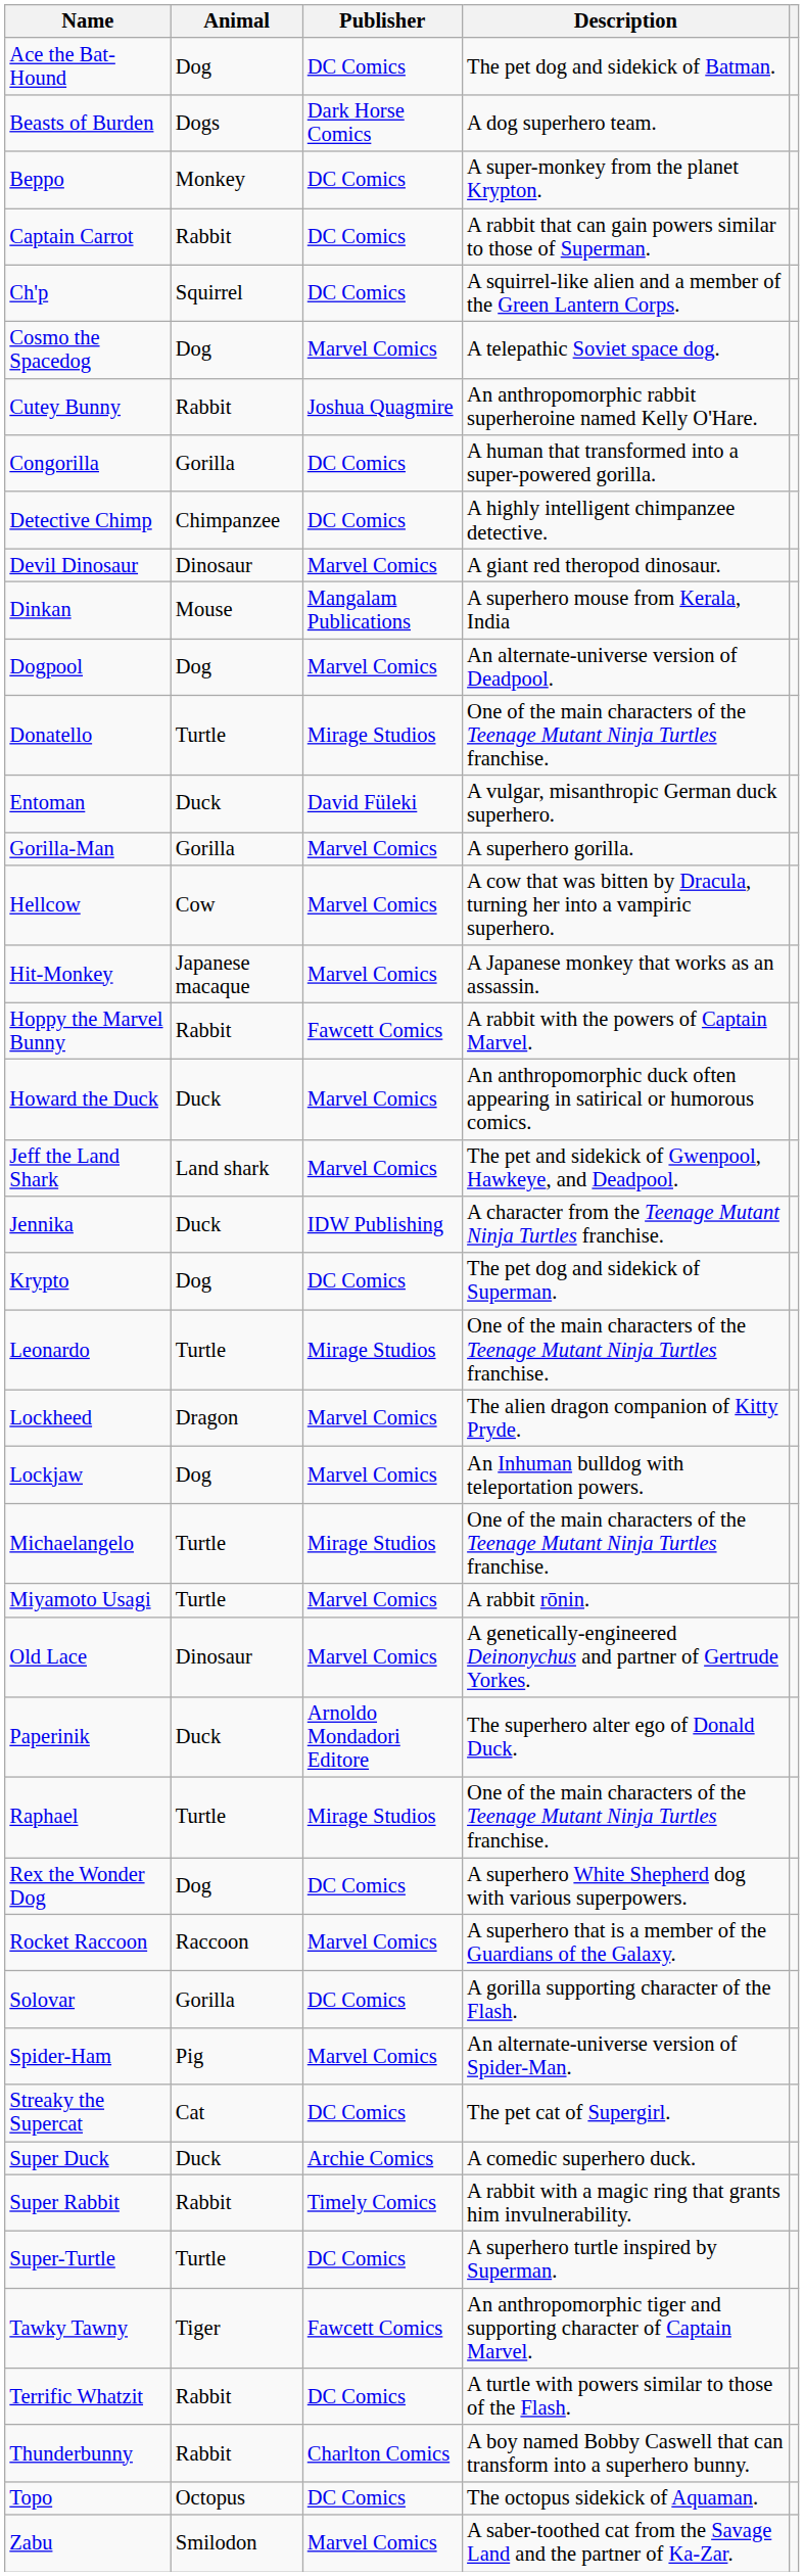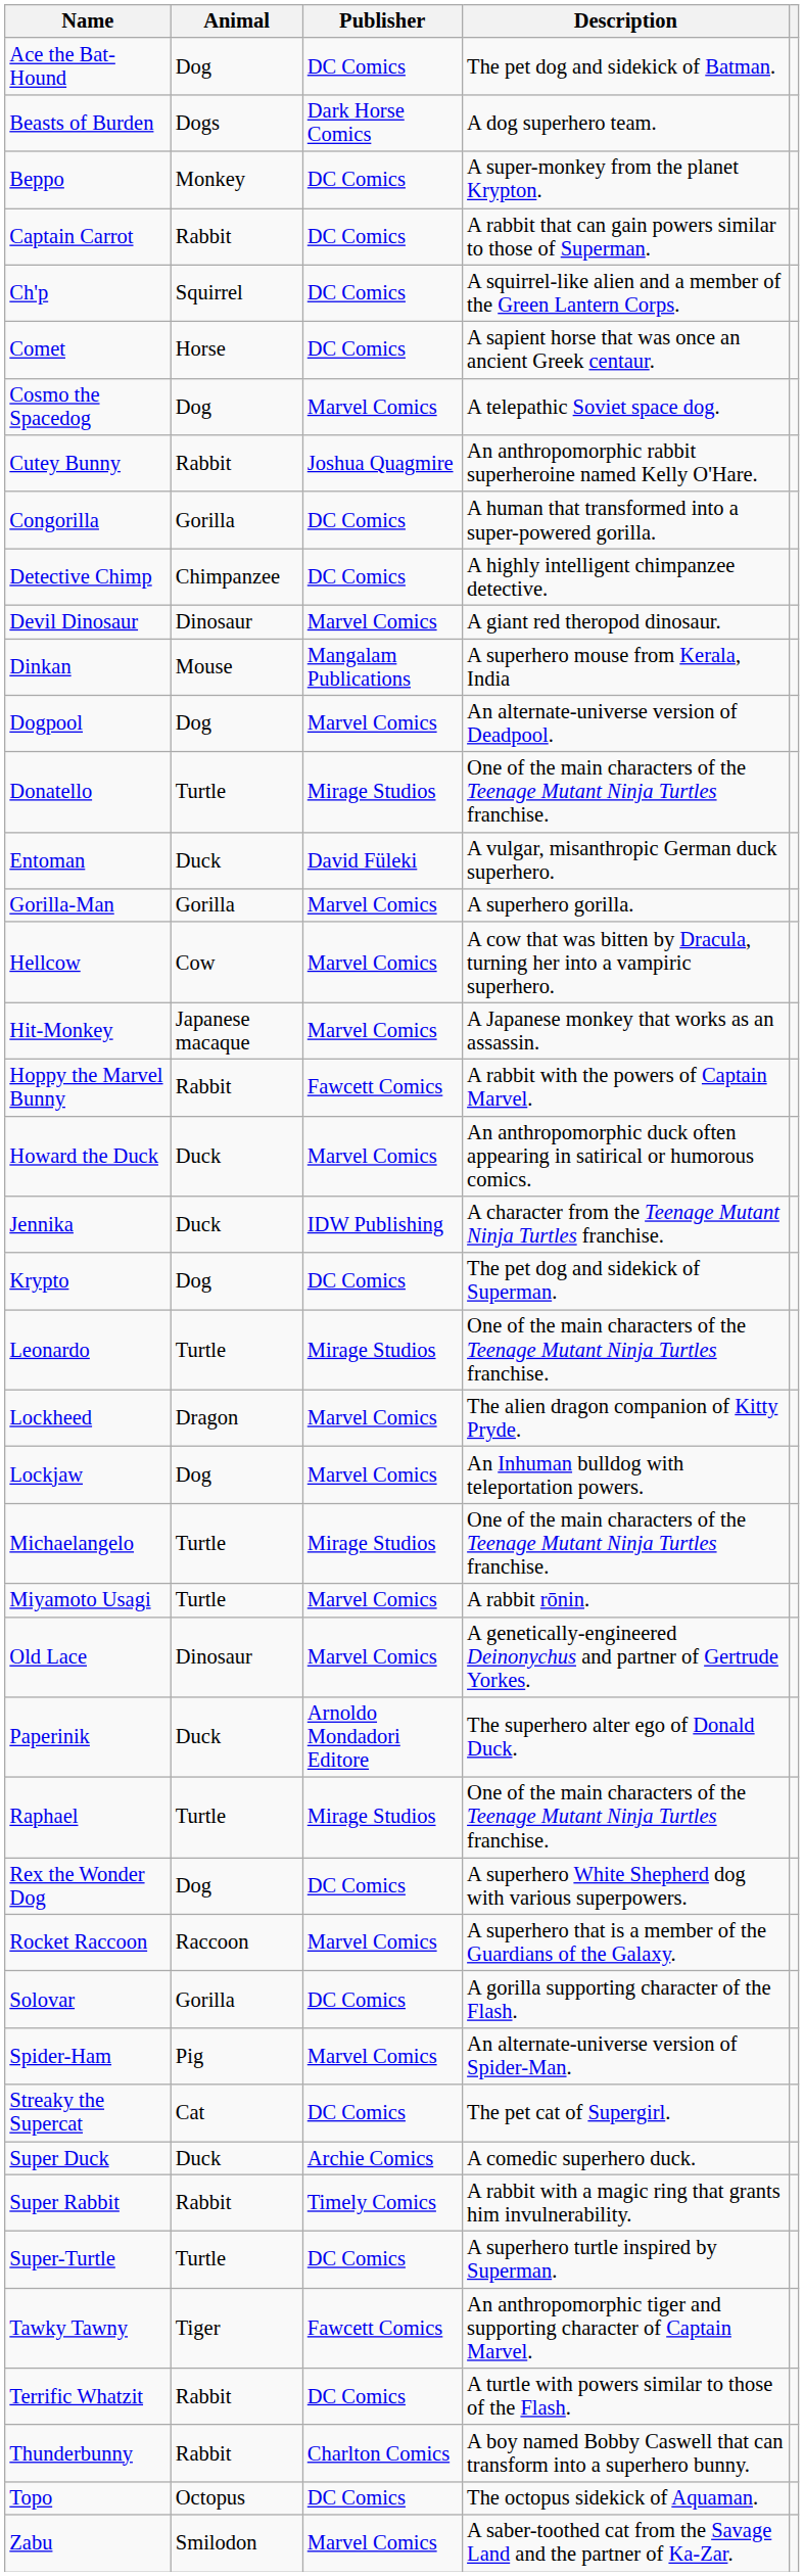+ row: Comet | Horse | DC Comics | A sapient horse that was once an ancient Greek centaur.
- row: Jeff the Land Shark | Land shark | Marvel Comics | The pet and sidekick of Gwenpool, Hawkeye, and Deadpool.
